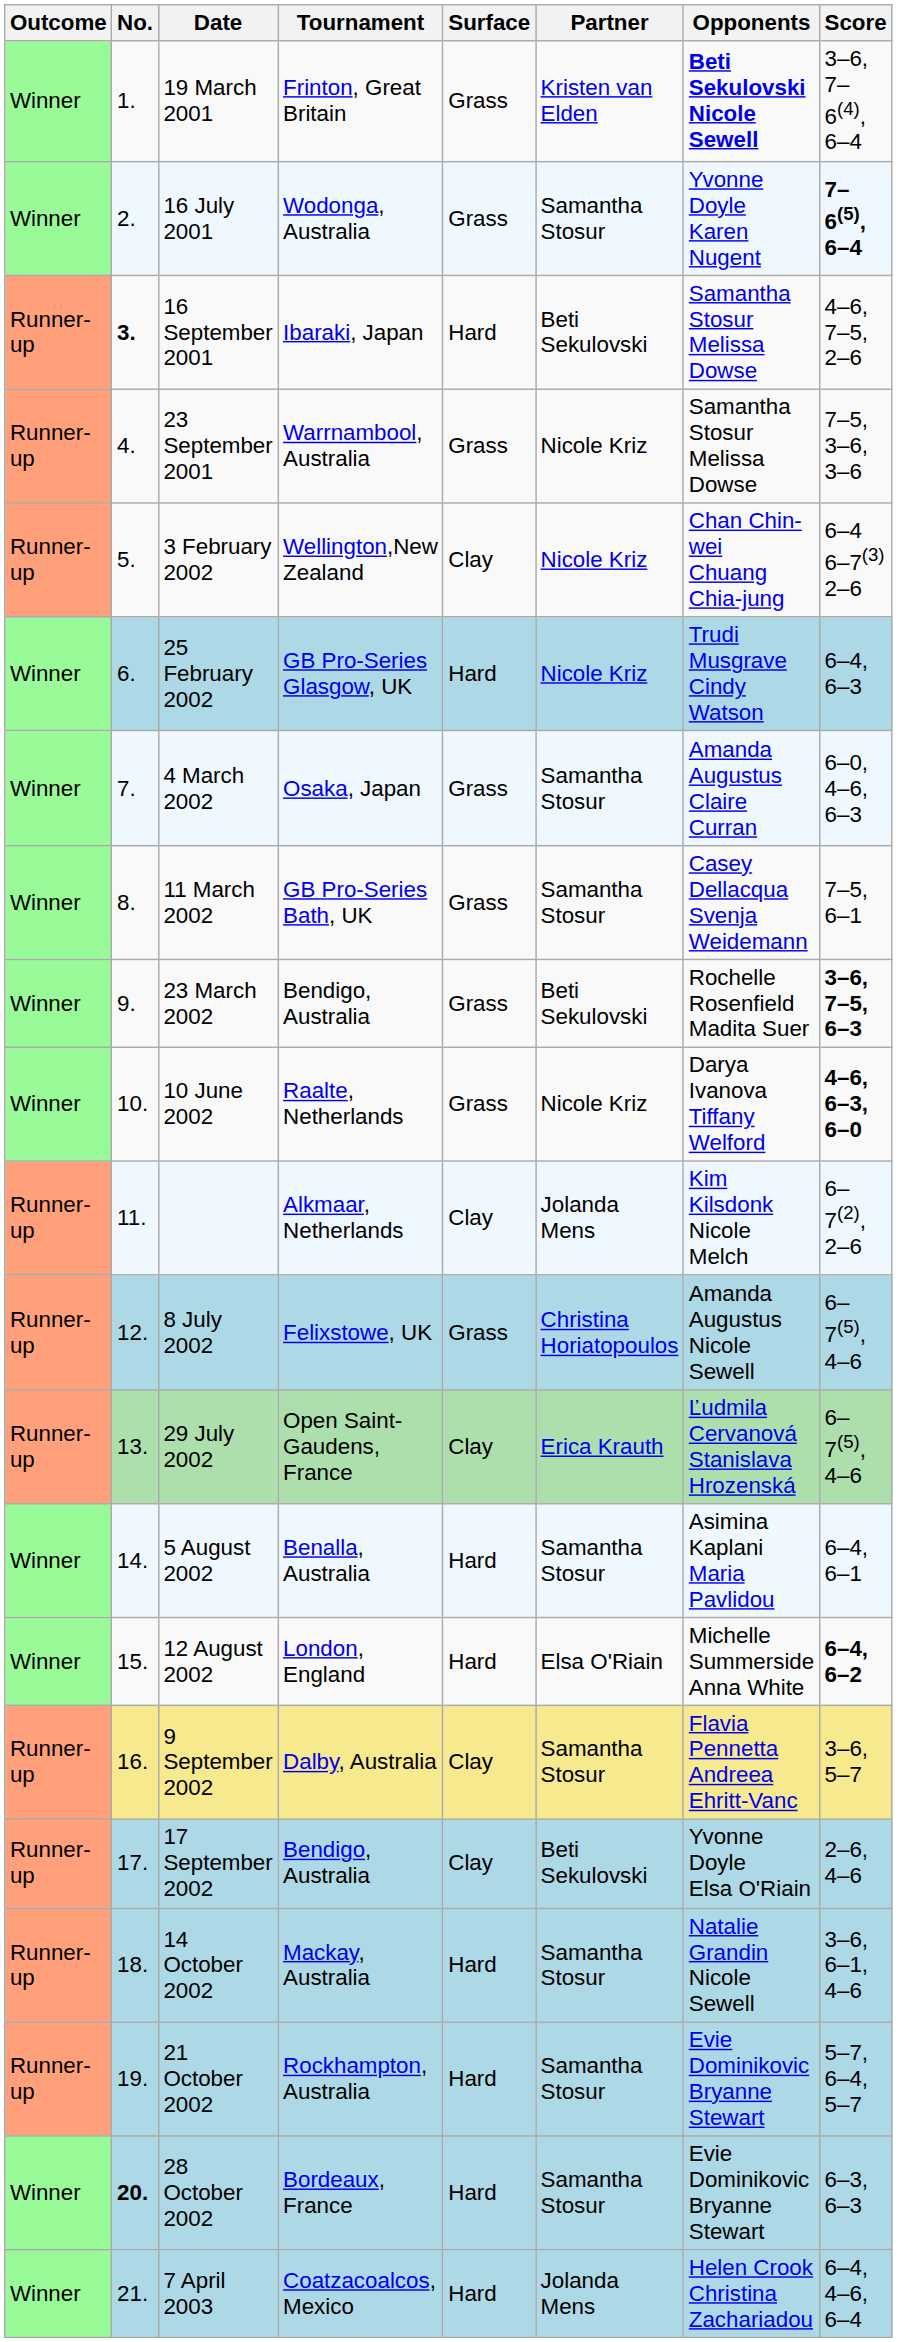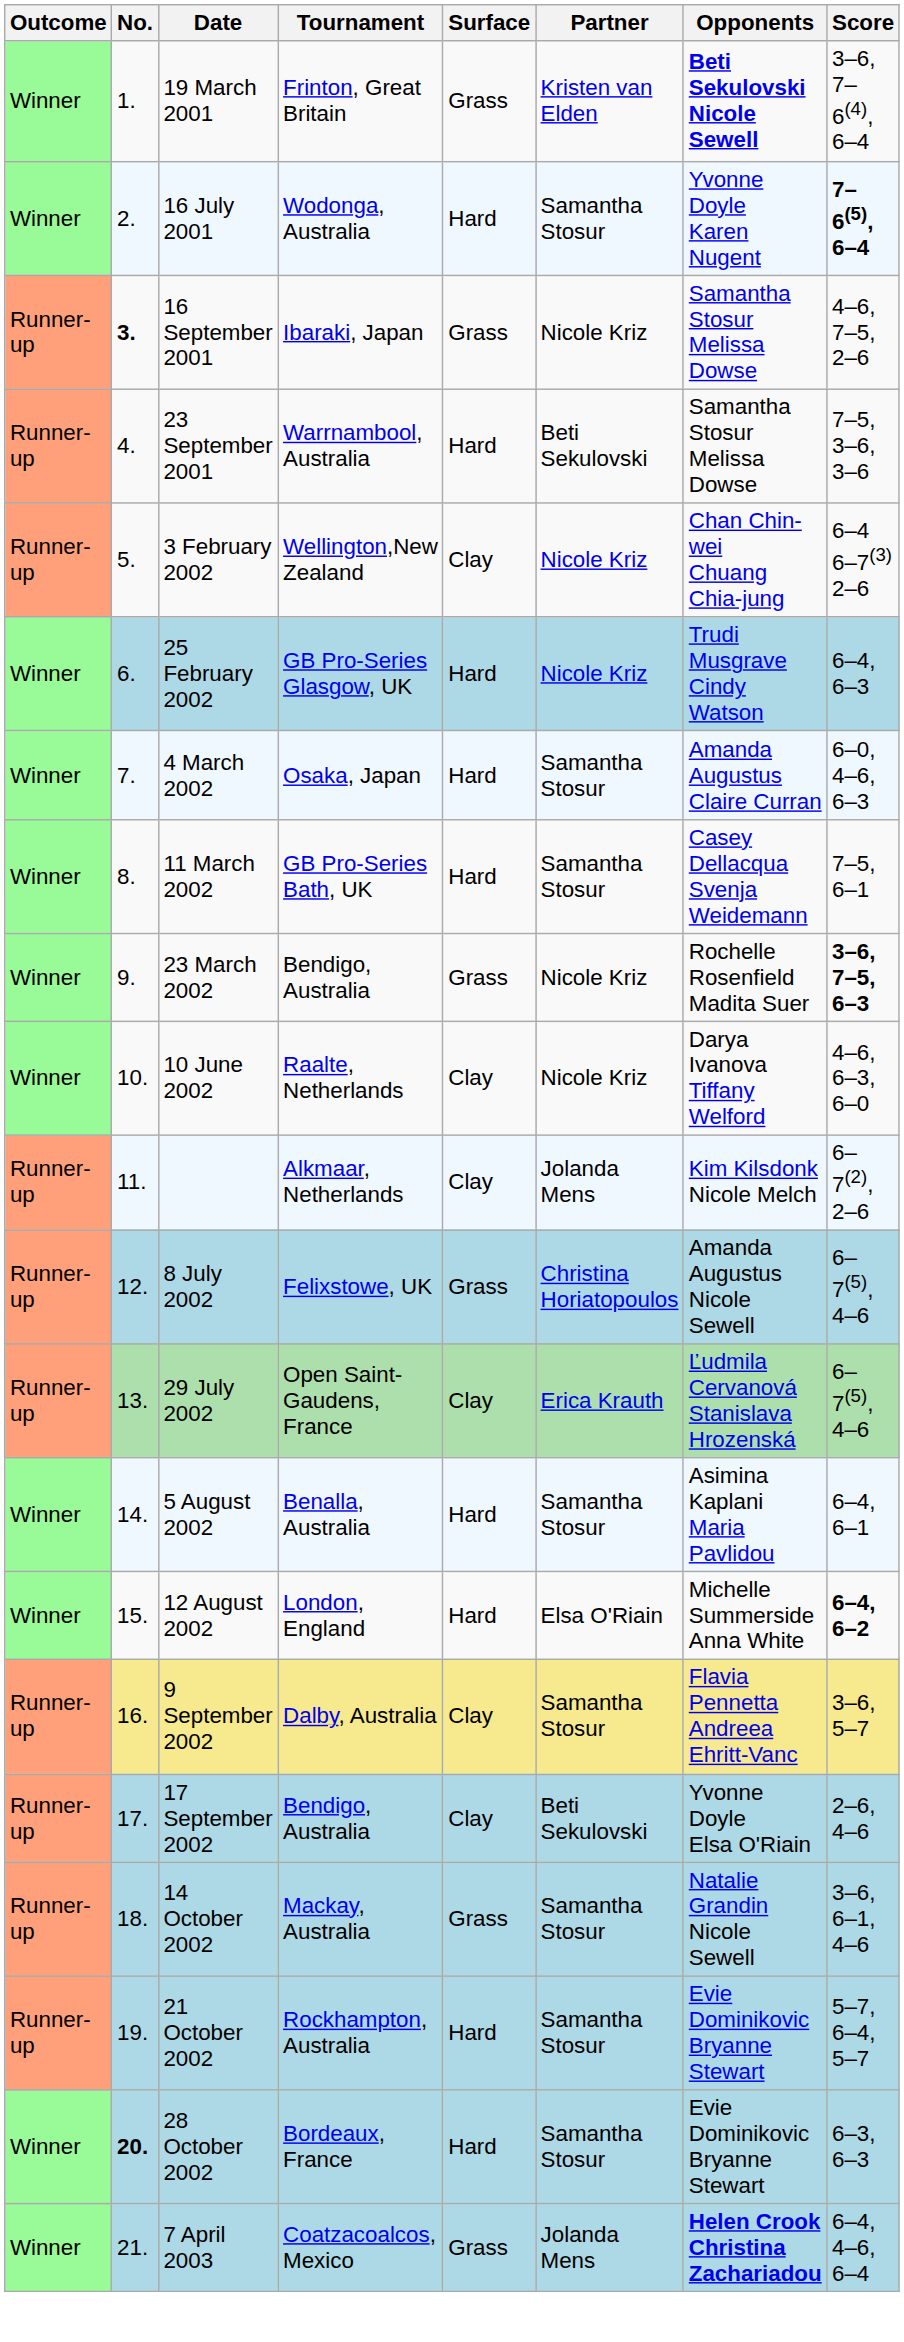16 July 2001 | Surface: Grass -> Hard
16 September 2001 | Surface: Hard -> Grass
16 September 2001 | Partner: Beti Sekulovski -> Nicole Kriz
23 September 2001 | Surface: Grass -> Hard
23 September 2001 | Partner: Nicole Kriz -> Beti Sekulovski
4 March 2002 | Surface: Grass -> Hard
11 March 2002 | Surface: Grass -> Hard
23 March 2002 | Partner: Beti Sekulovski -> Nicole Kriz
10 June 2002 | Surface: Grass -> Clay
10 June 2002 | Score: bold -> normal
14 October 2002 | Surface: Hard -> Grass
7 April 2003 | Surface: Hard -> Grass
7 April 2003 | Opponents: normal -> bold
